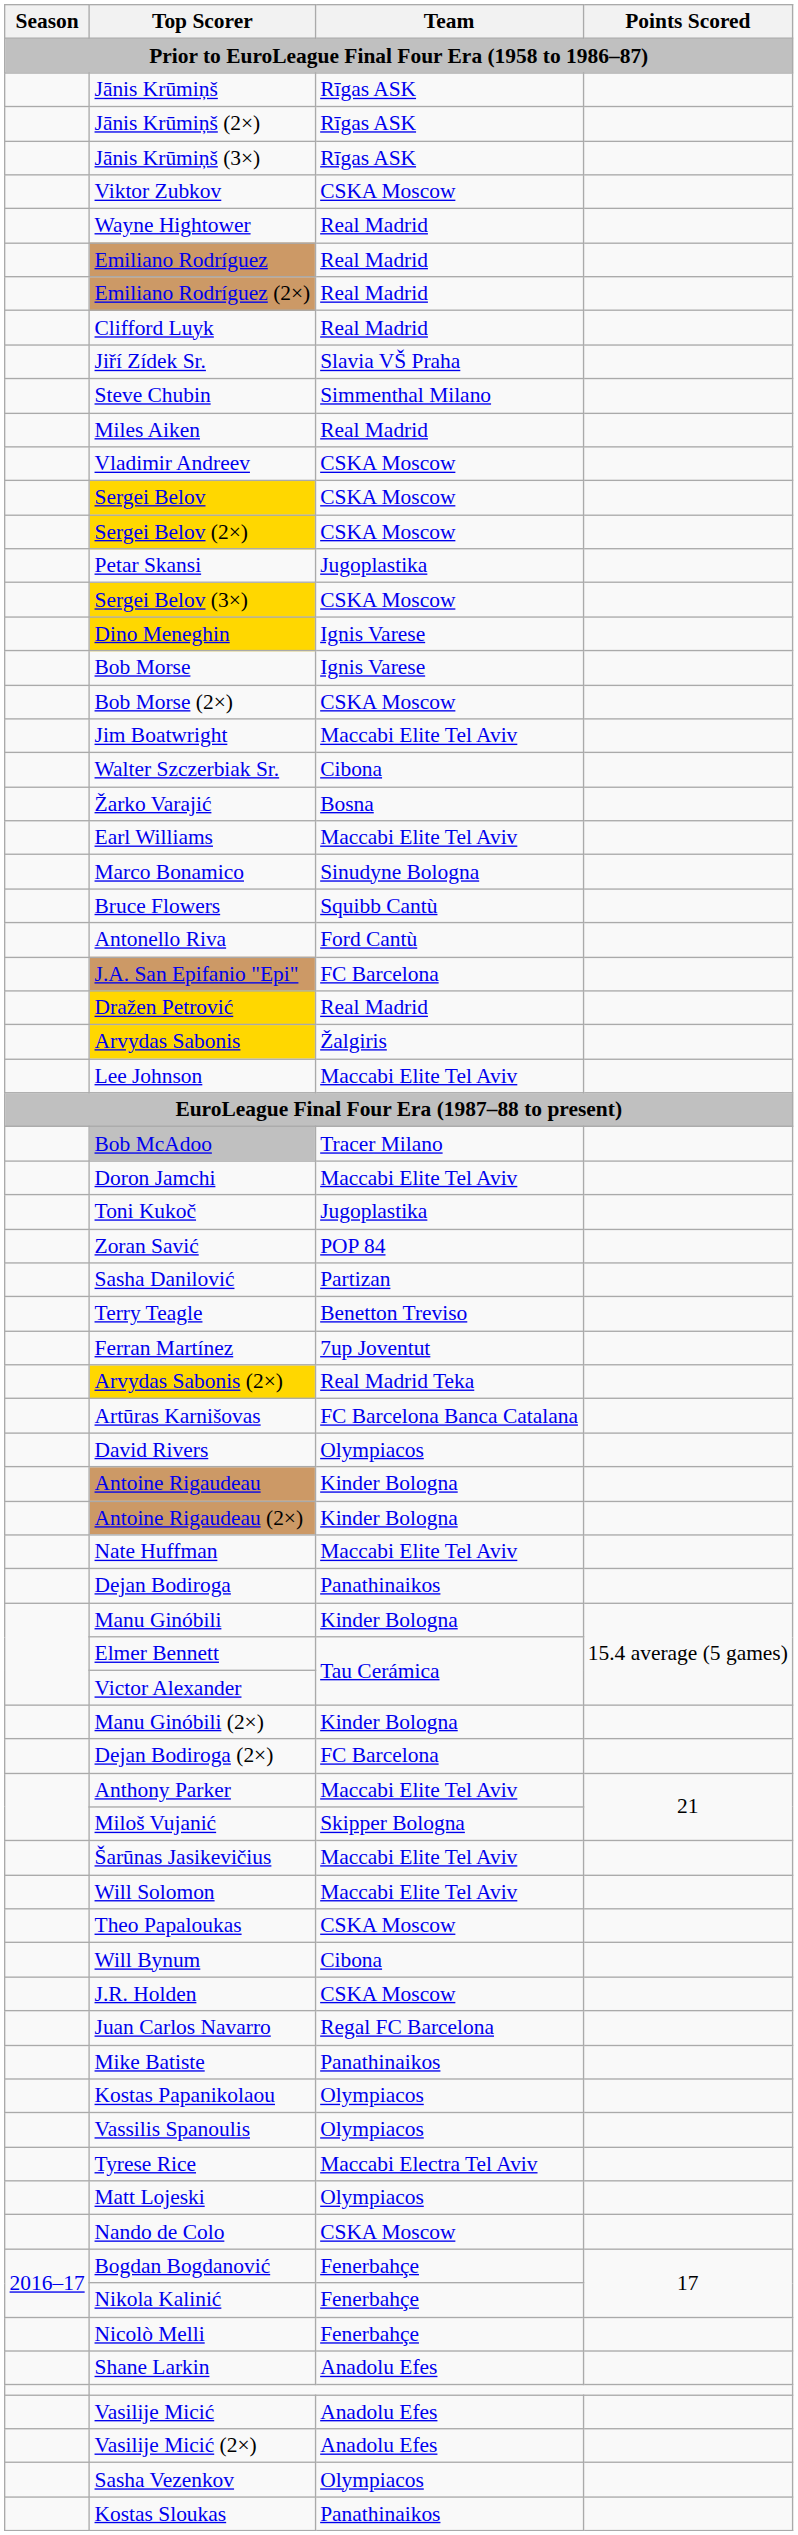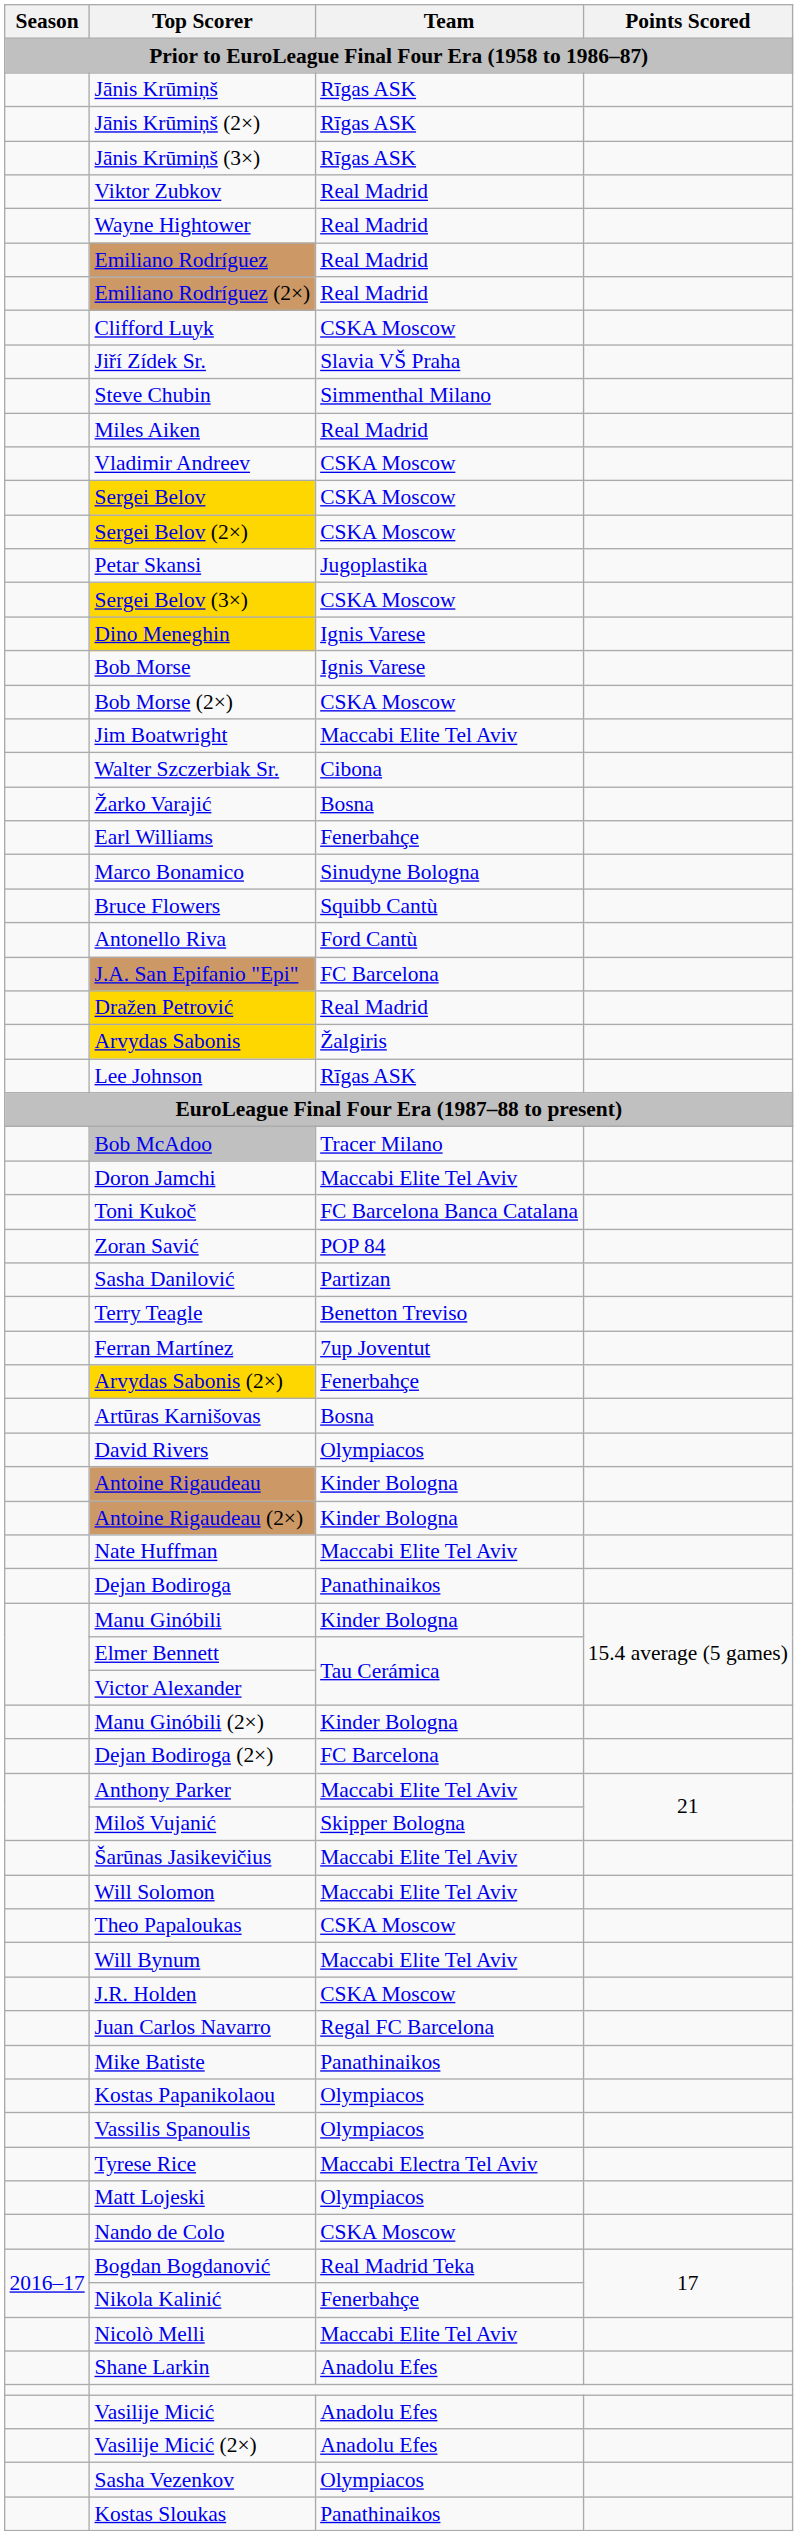Viktor Zubkov | Team: CSKA Moscow -> Real Madrid
Clifford Luyk | Team: Real Madrid -> CSKA Moscow
Earl Williams | Team: Maccabi Elite Tel Aviv -> Fenerbahçe
Lee Johnson | Team: Maccabi Elite Tel Aviv -> Rīgas ASK
Toni Kukoč | Team: Jugoplastika -> FC Barcelona Banca Catalana
Arvydas Sabonis (2×) | Team: Real Madrid Teka -> Fenerbahçe
Artūras Karnišovas | Team: FC Barcelona Banca Catalana -> Bosna
Will Bynum | Team: Cibona -> Maccabi Elite Tel Aviv
Bogdan Bogdanović | Team: Fenerbahçe -> Real Madrid Teka
Nicolò Melli | Team: Fenerbahçe -> Maccabi Elite Tel Aviv
